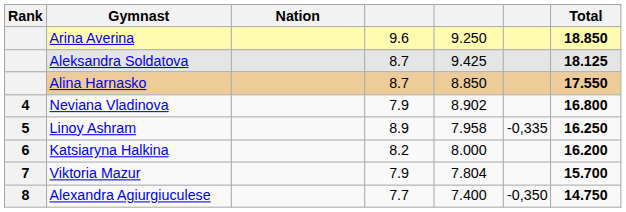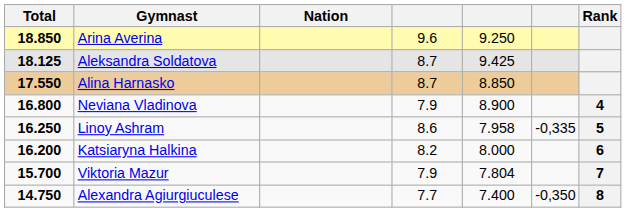columns swapped: Rank <-> Total
Neviana Vladinova | column 5: 8.902 -> 8.900
Linoy Ashram | column 4: 8.9 -> 8.6
